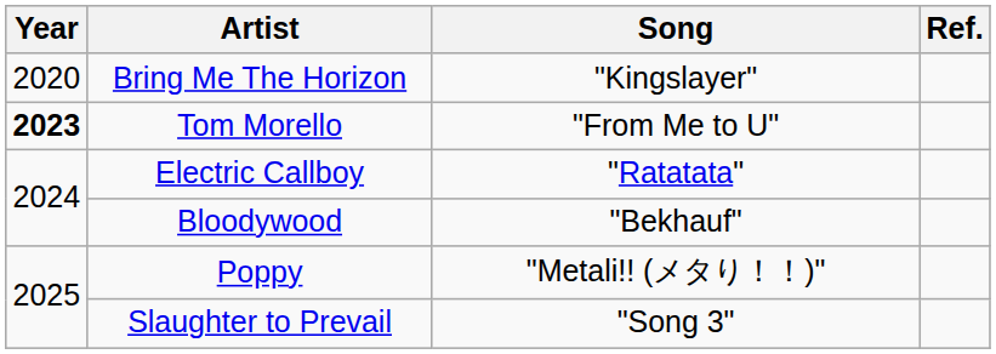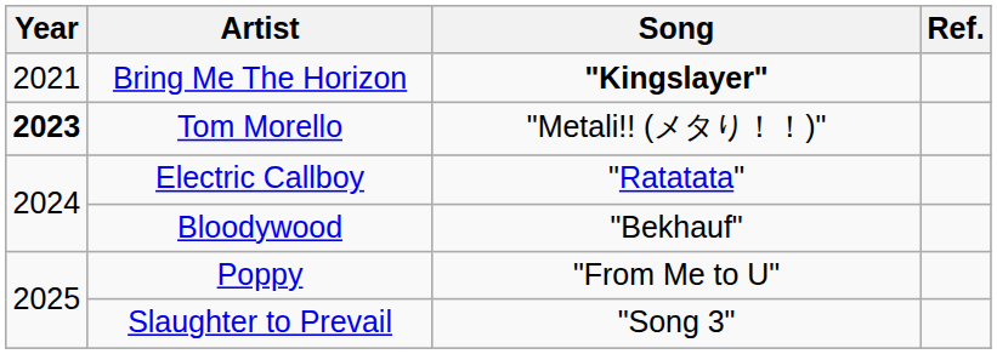Bring Me The Horizon | Year: 2020 -> 2021
Bring Me The Horizon | Song: normal -> bold
Tom Morello | Song: "From Me to U" -> "Metali!! (メタり！！)"
Poppy | Song: "Metali!! (メタり！！)" -> "From Me to U"
